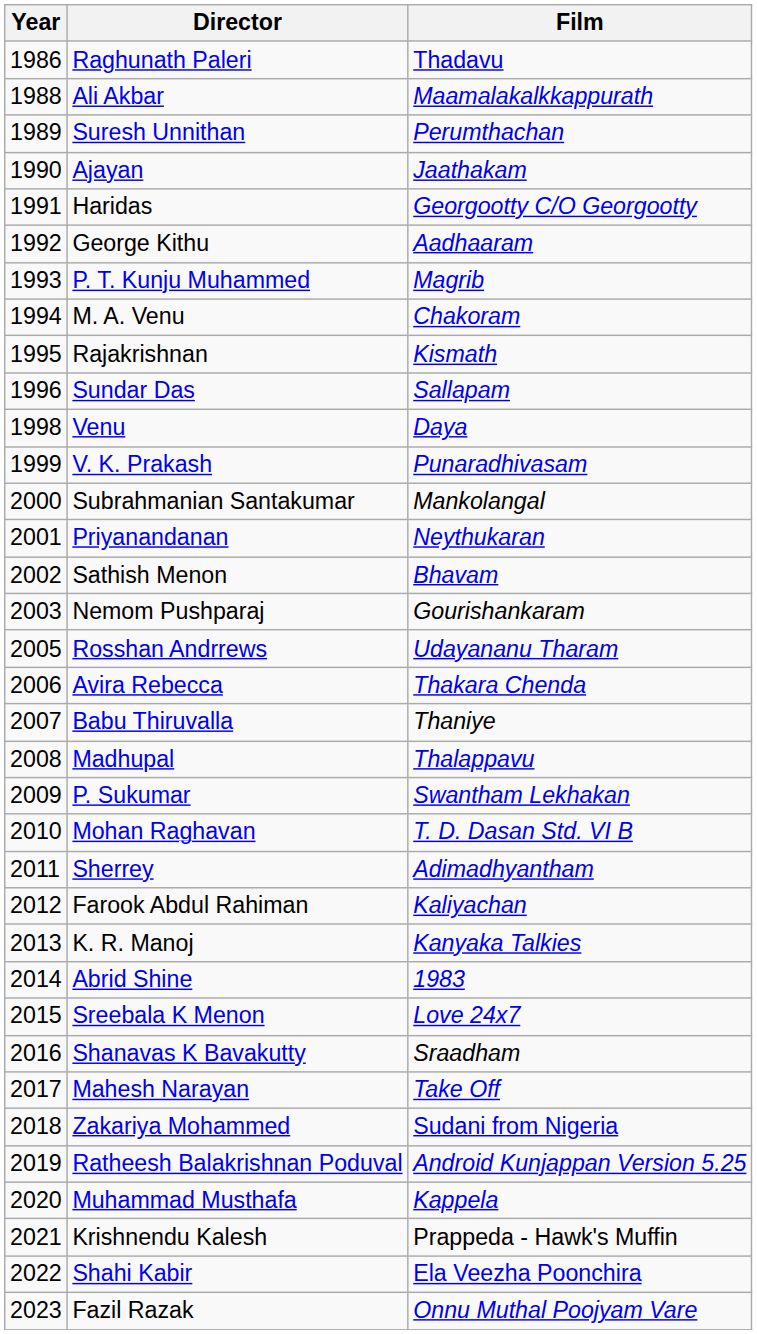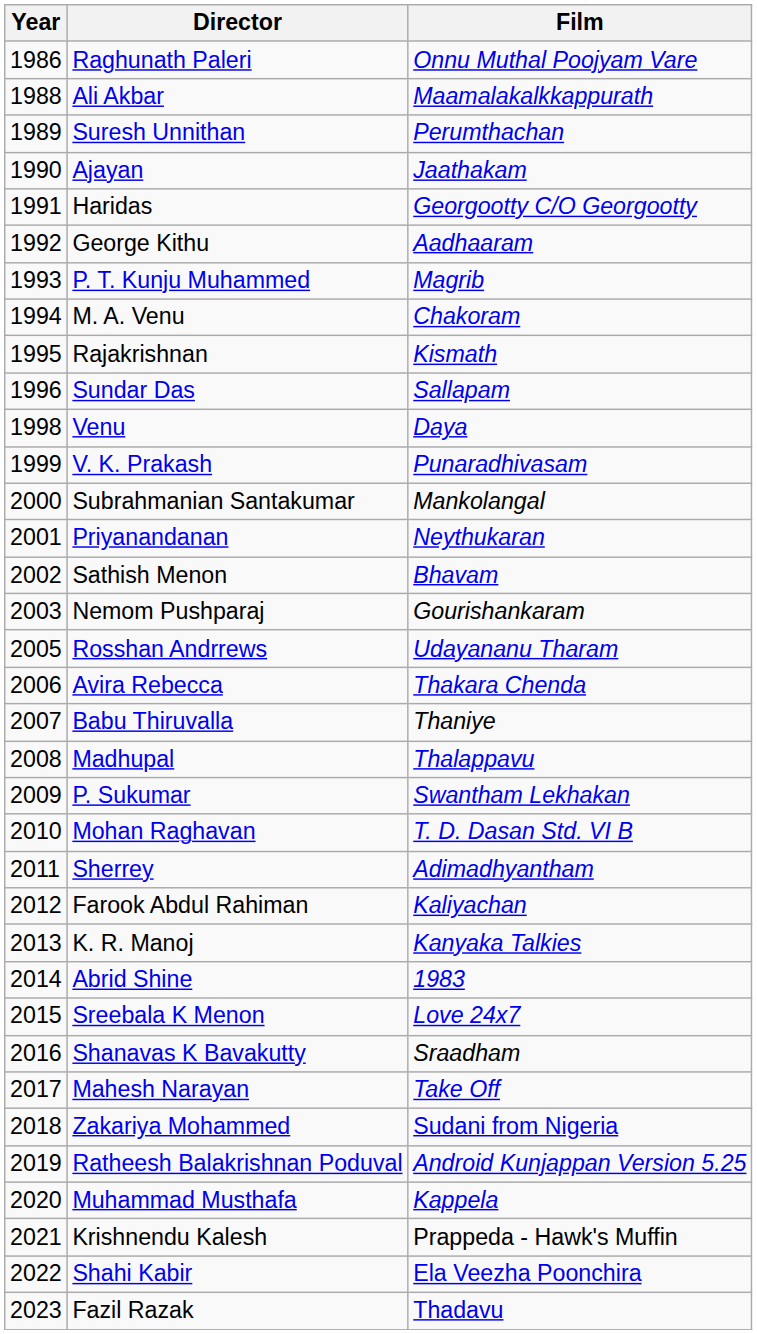Raghunath Paleri | Film: Thadavu -> Onnu Muthal Poojyam Vare
Fazil Razak | Film: Onnu Muthal Poojyam Vare -> Thadavu
